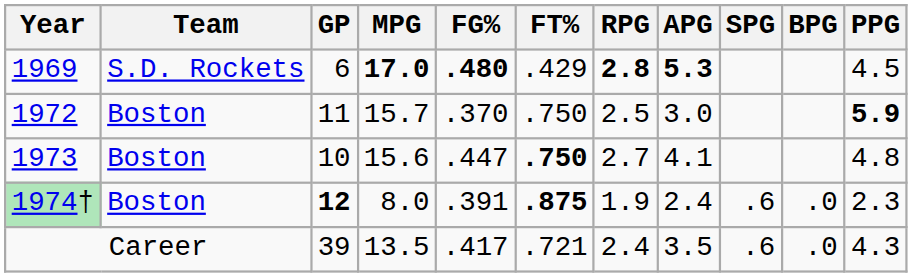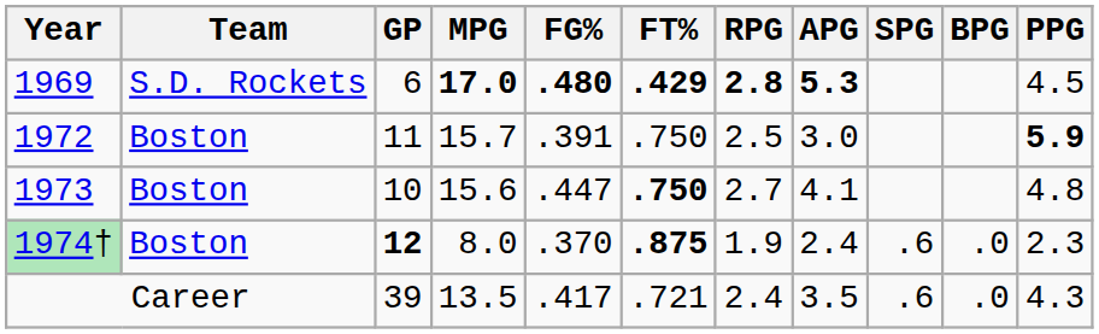1969 | FT%: normal -> bold
1972 | FG%: .370 -> .391
1974† | FG%: .391 -> .370
